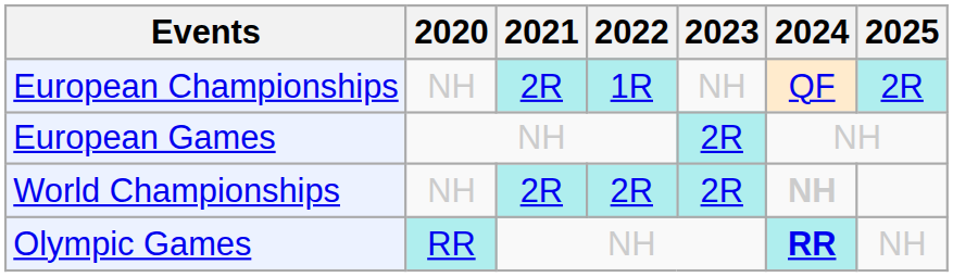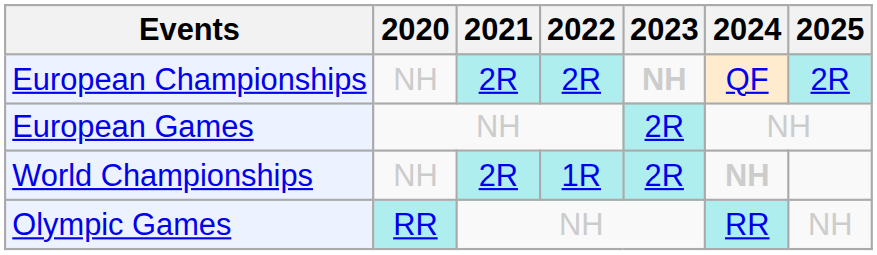European Championships | 2022: 1R -> 2R
European Championships | 2023: normal -> bold
World Championships | 2022: 2R -> 1R
Olympic Games | 2024: bold -> normal
